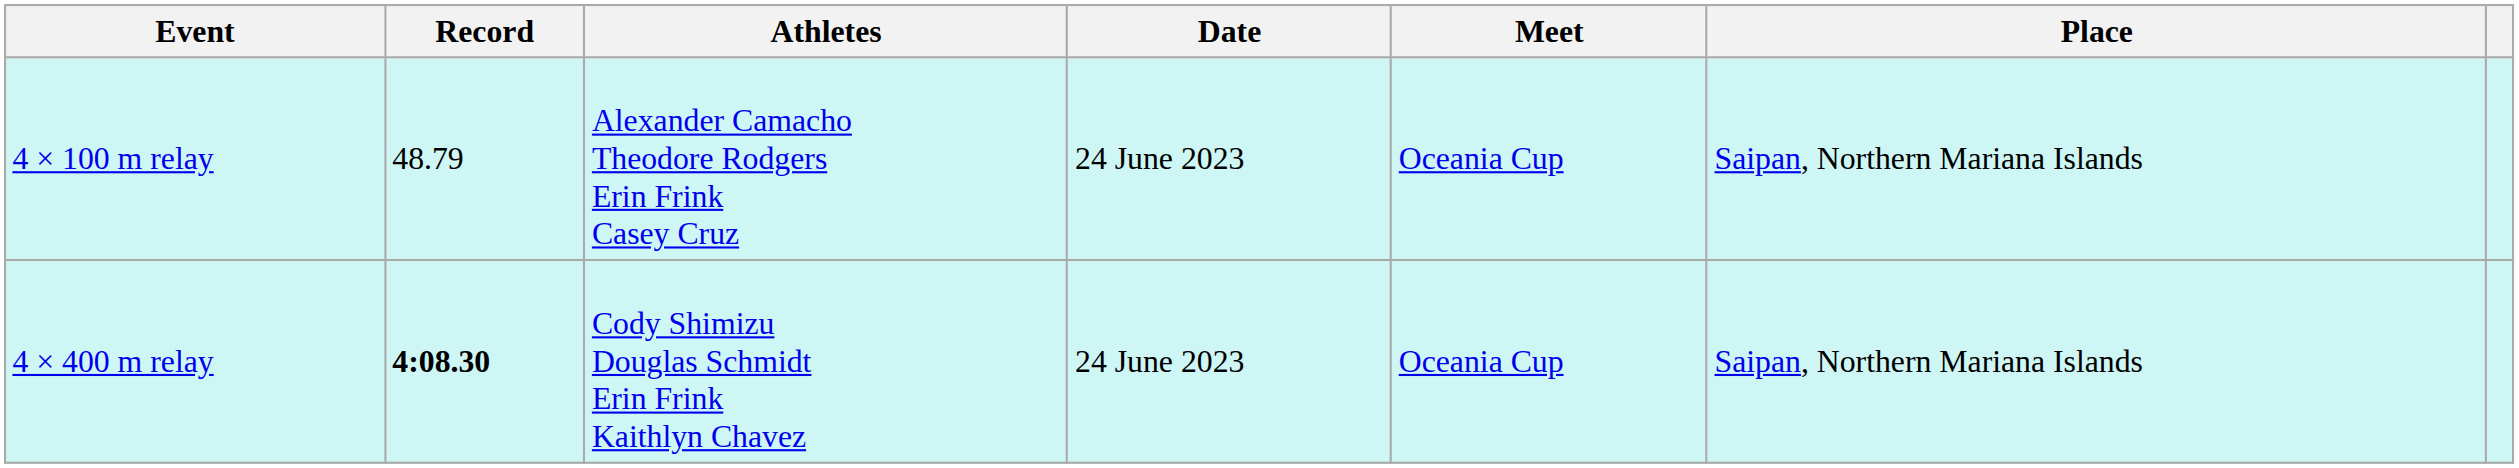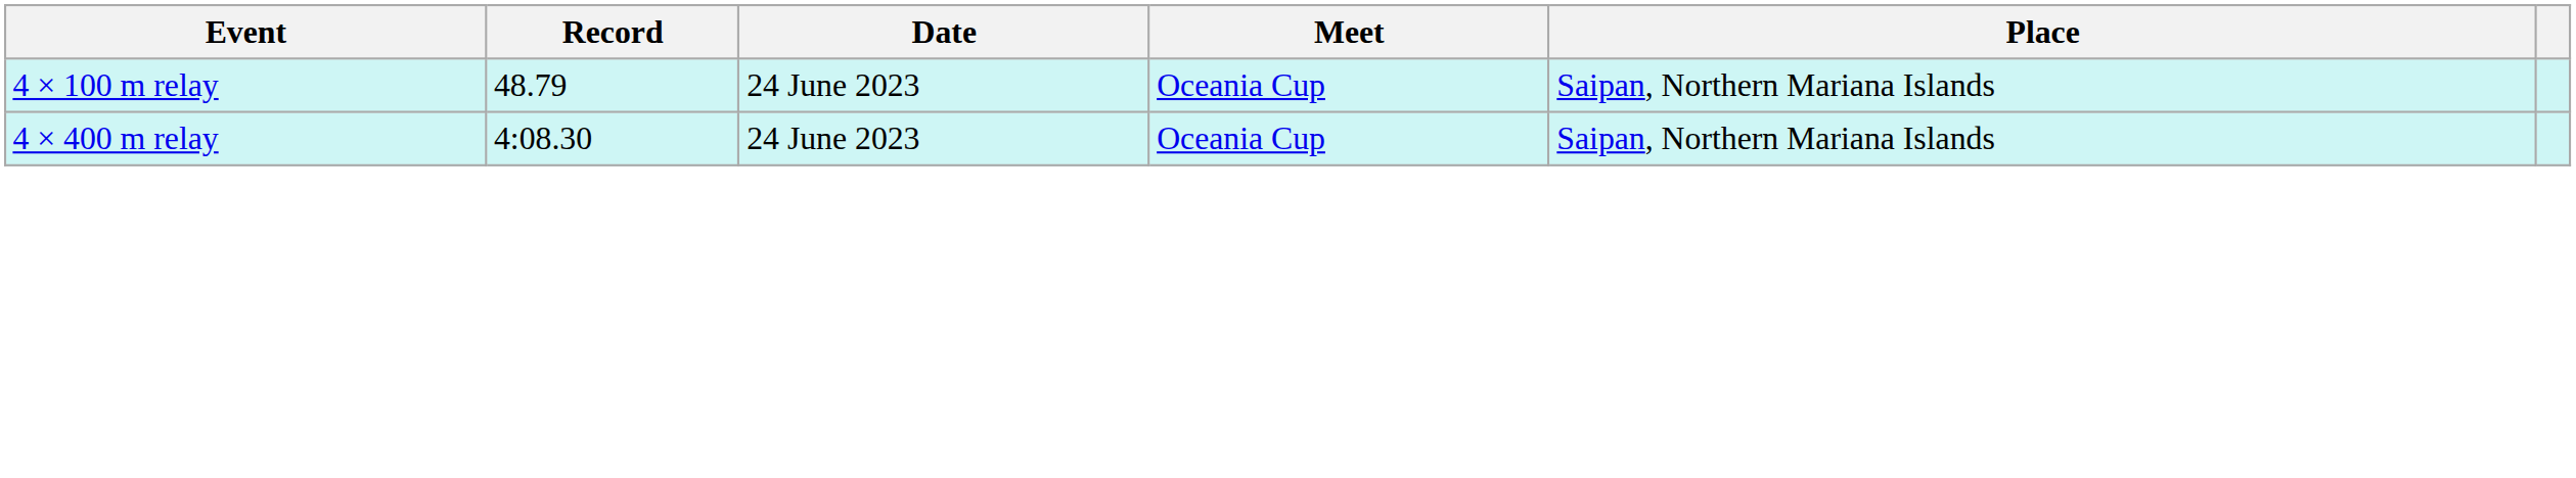- column: Athletes | Alexander Camacho Theodore Rodgers Erin Frink Casey Cruz | Cody Shimizu Douglas Schmidt Erin Frink Kaithlyn Chavez
4 × 400 m relay | Record: bold -> normal
